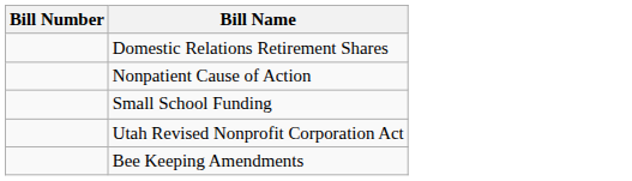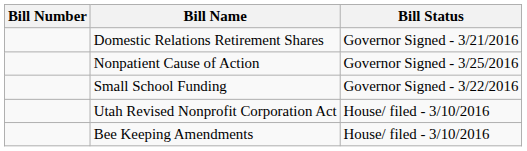+ column: Bill Status | Governor Signed - 3/21/2016 | Governor Signed - 3/25/2016 | Governor Signed - 3/22/2016 | House/ filed - 3/10/2016 | House/ filed - 3/10/2016
